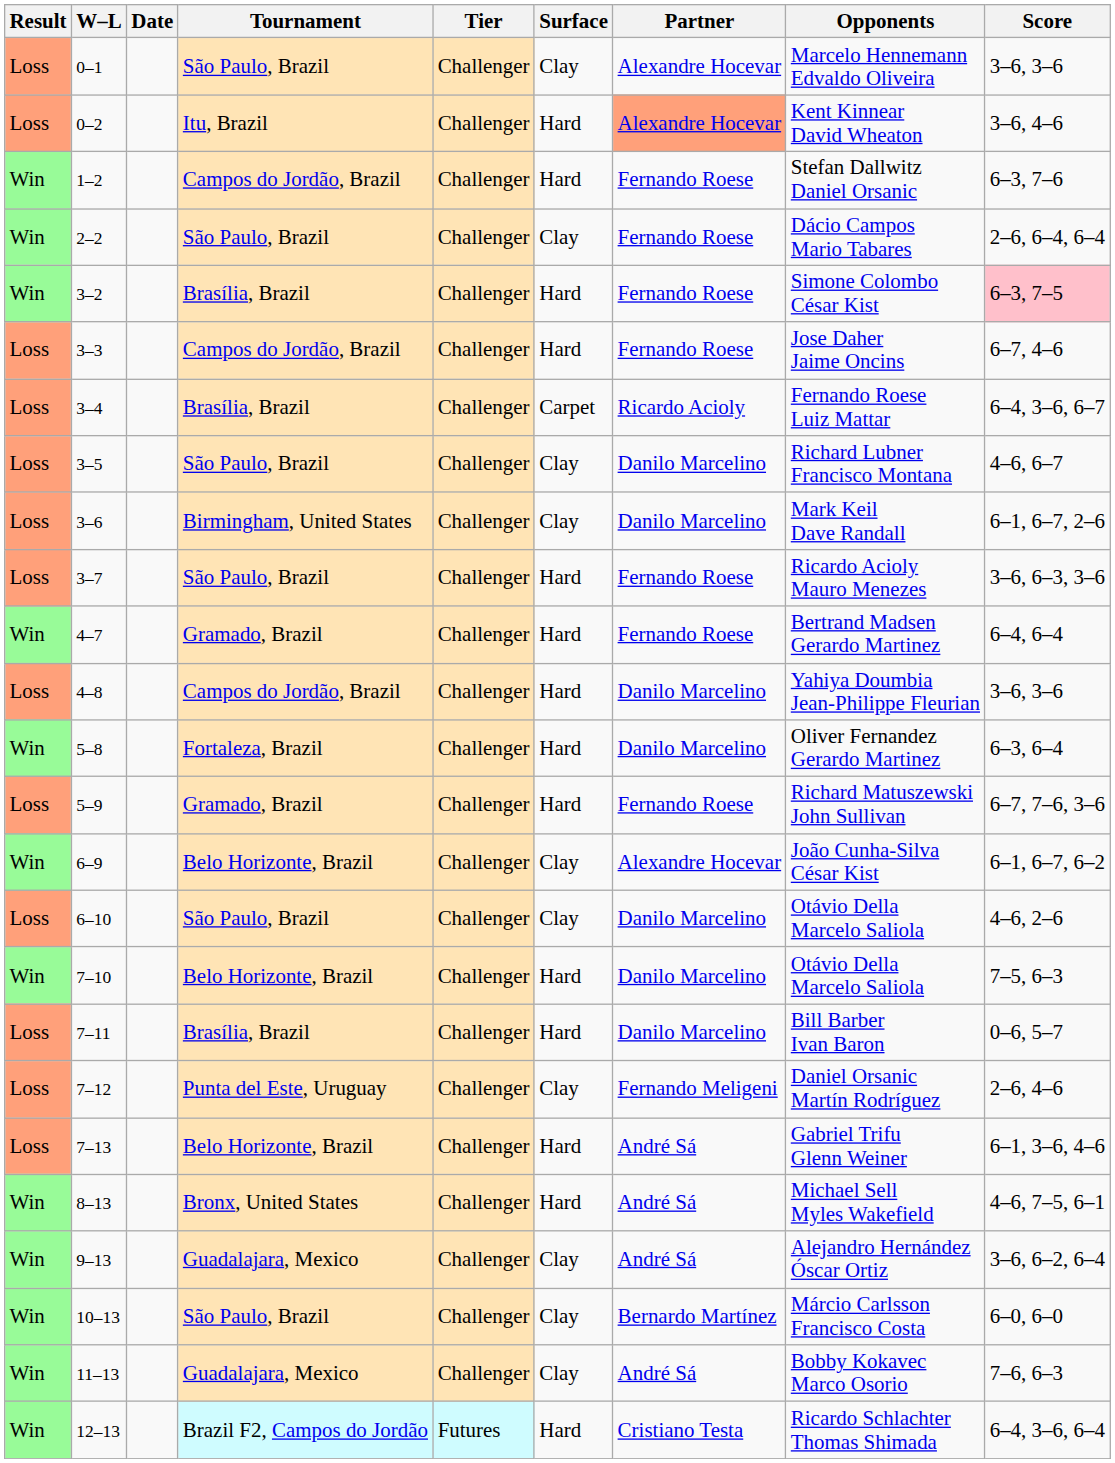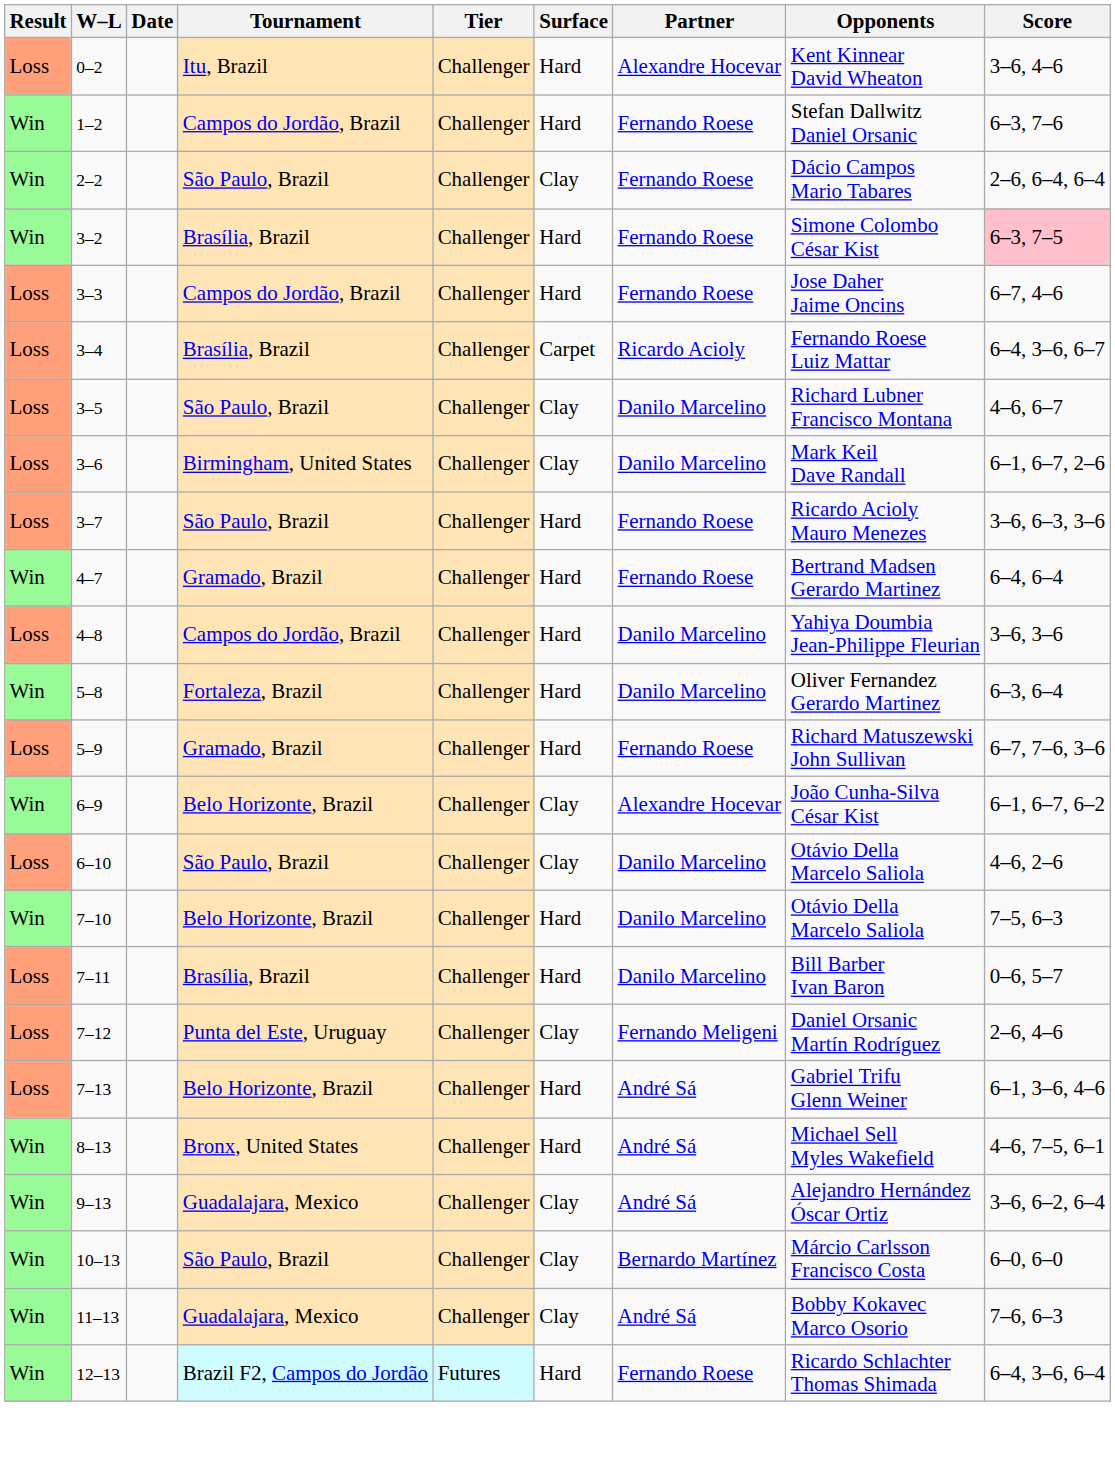- row: Loss | 0–1 | São Paulo, Brazil | Challenger | Clay | Alexandre Hocevar | Marcelo Hennemann Edvaldo Oliveira | 3–6, 3–6
0–2 | Partner: lightsalmon background -> no background
12–13 | Partner: Cristiano Testa -> Fernando Roese
